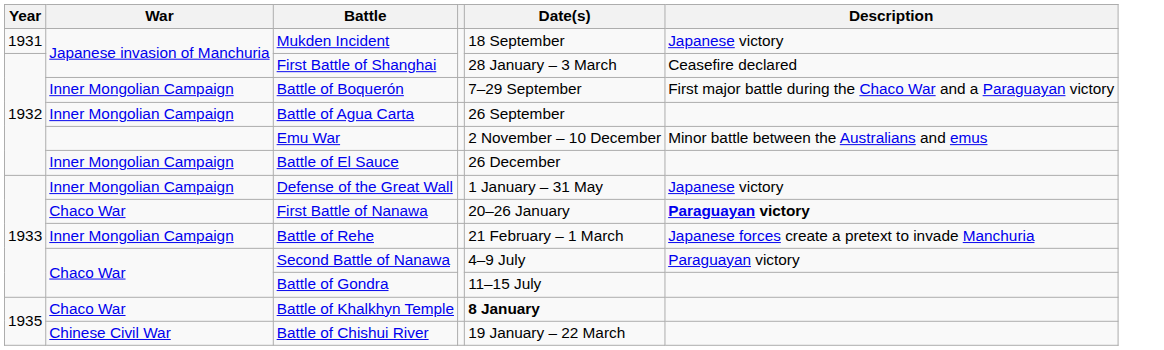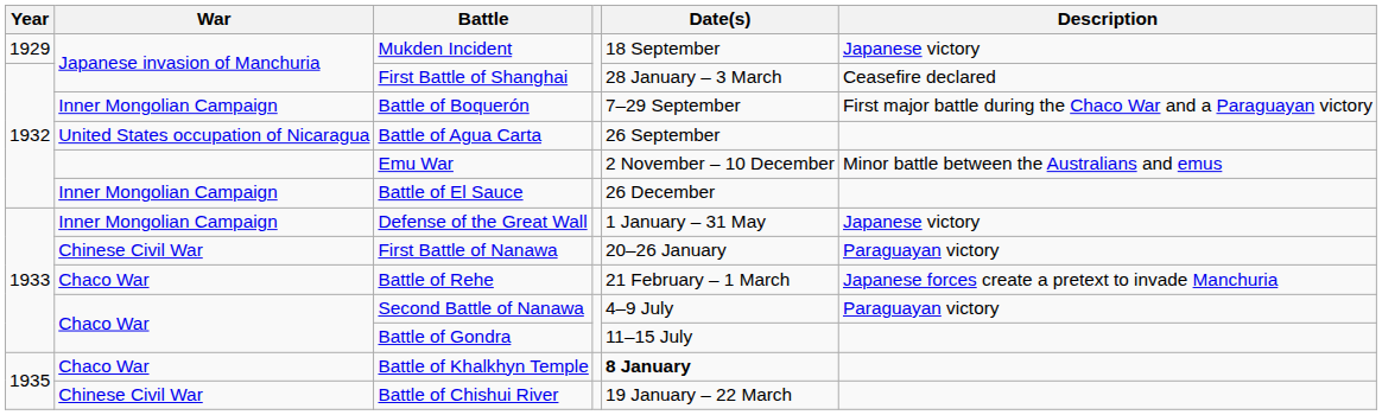Mukden Incident | Year: 1931 -> 1929
Battle of Agua Carta | War: Inner Mongolian Campaign -> United States occupation of Nicaragua
First Battle of Nanawa | War: Chaco War -> Chinese Civil War
First Battle of Nanawa | Description: bold -> normal
Battle of Rehe | War: Inner Mongolian Campaign -> Chaco War
